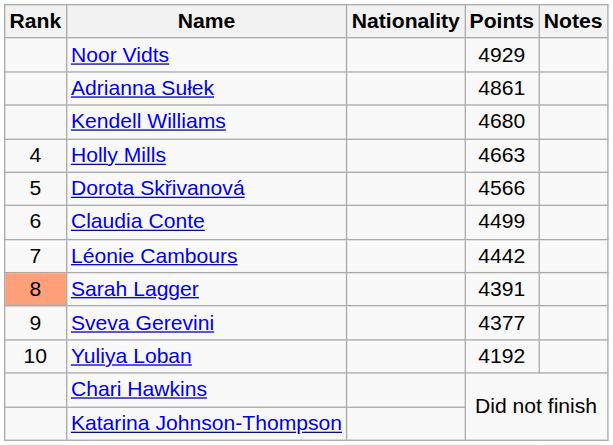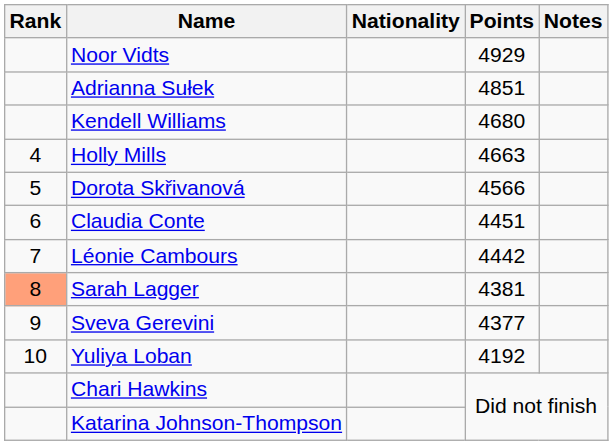Adrianna Sułek | Points: 4861 -> 4851
Claudia Conte | Points: 4499 -> 4451
Sarah Lagger | Points: 4391 -> 4381
